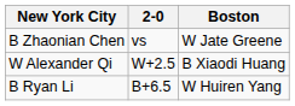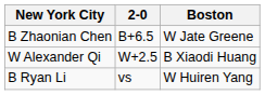B Zhaonian Chen | 2-0: vs -> B+6.5
B Ryan Li | 2-0: B+6.5 -> vs
